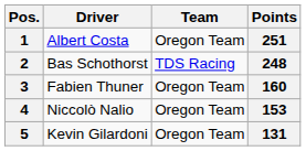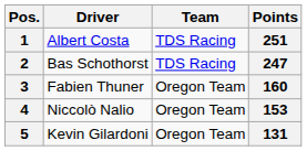1 | Team: Oregon Team -> TDS Racing
2 | Points: 248 -> 247
